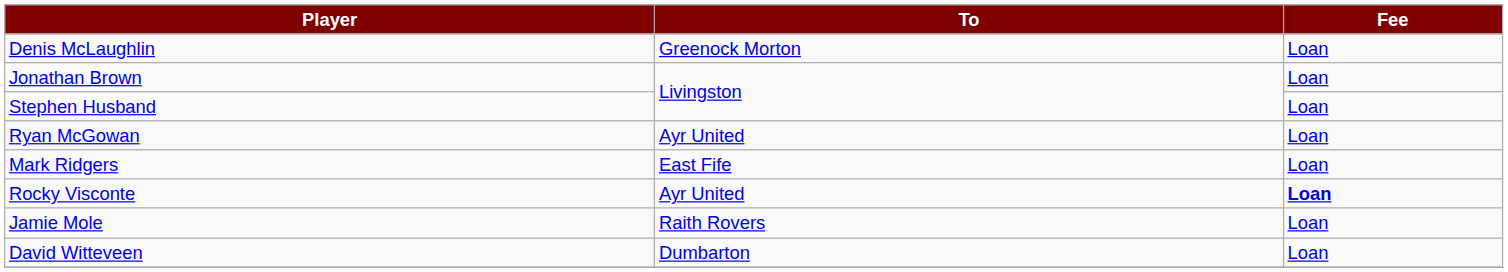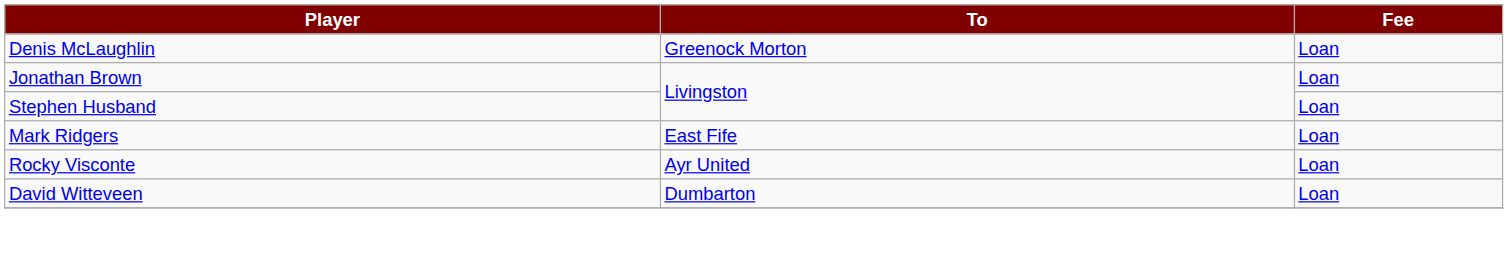- row: Ryan McGowan | Ayr United | Loan
Rocky Visconte | Fee: bold -> normal
- row: Jamie Mole | Raith Rovers | Loan
